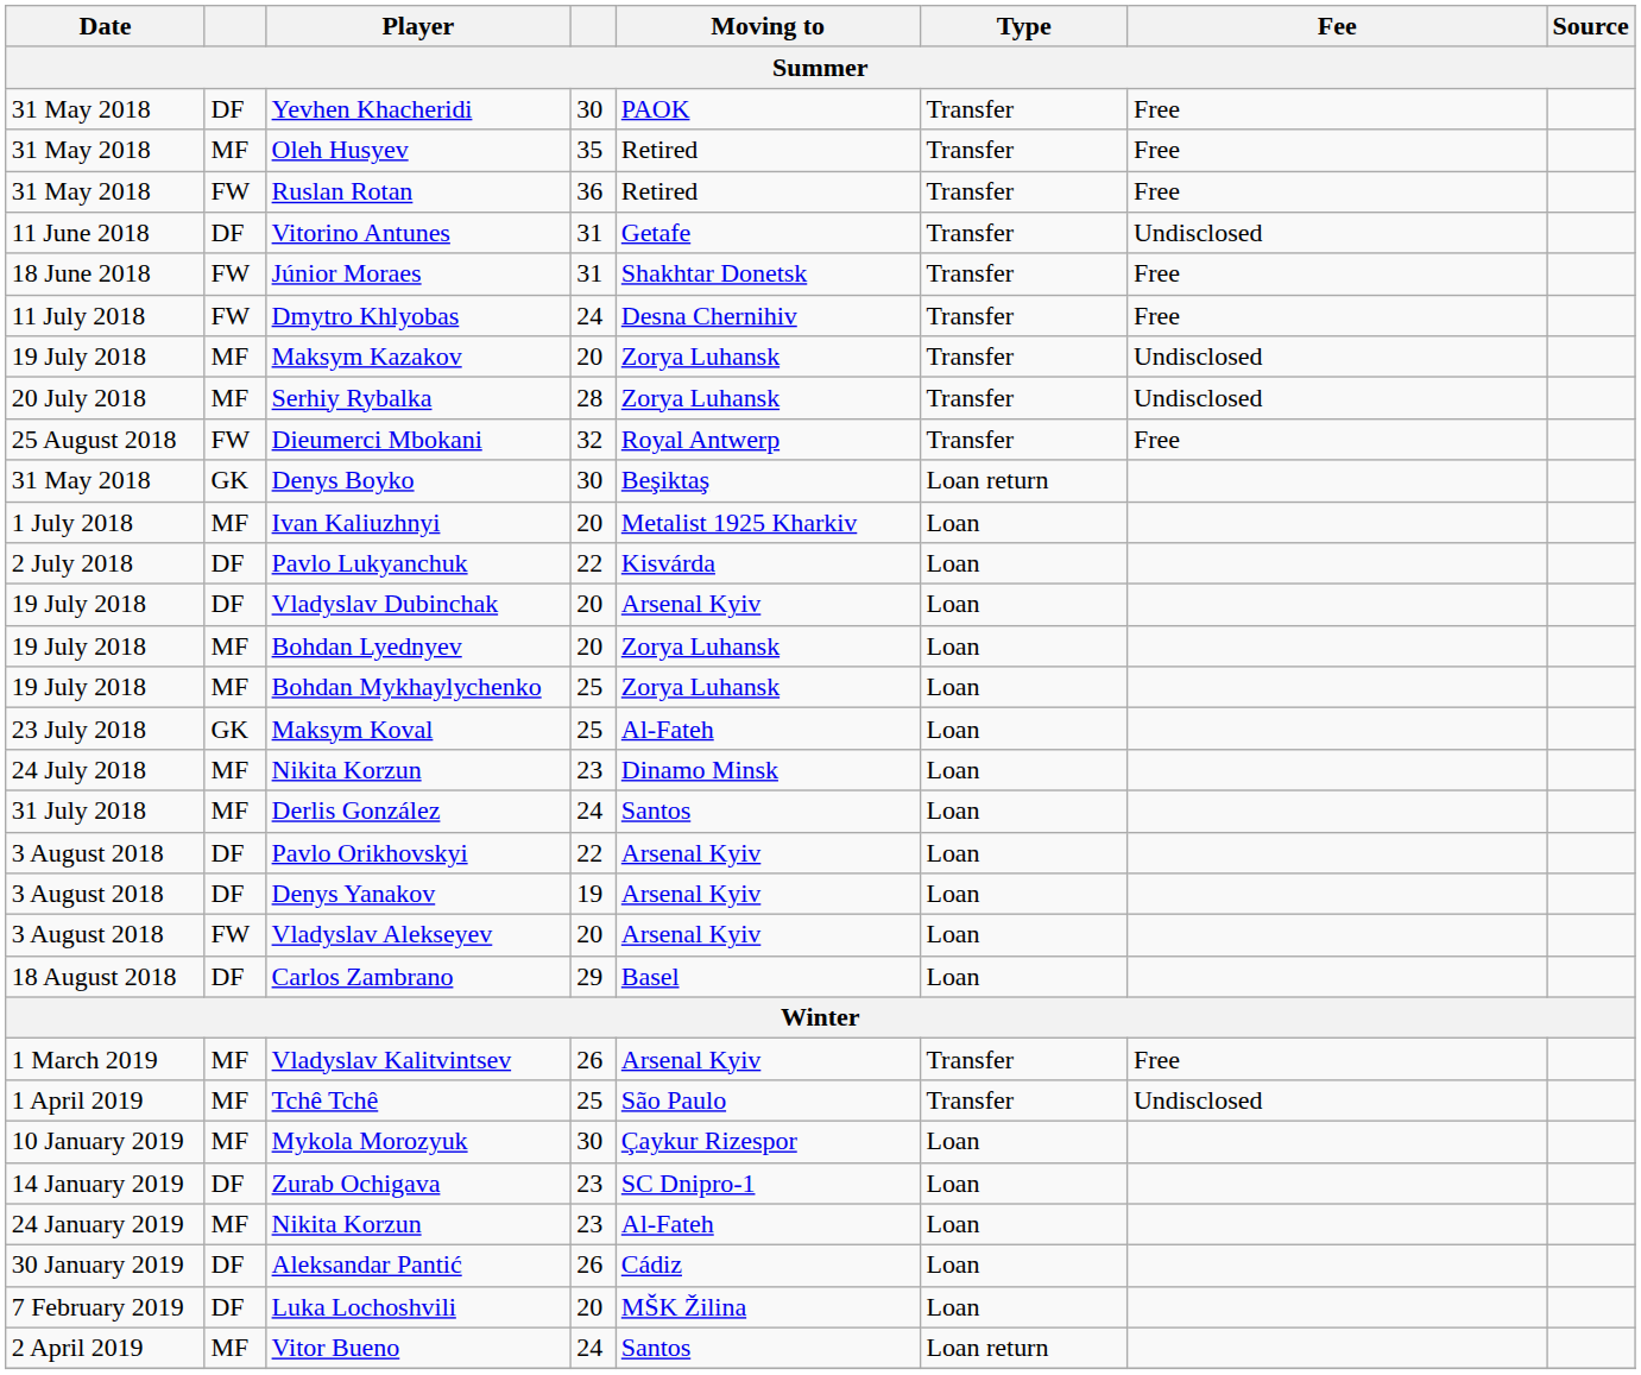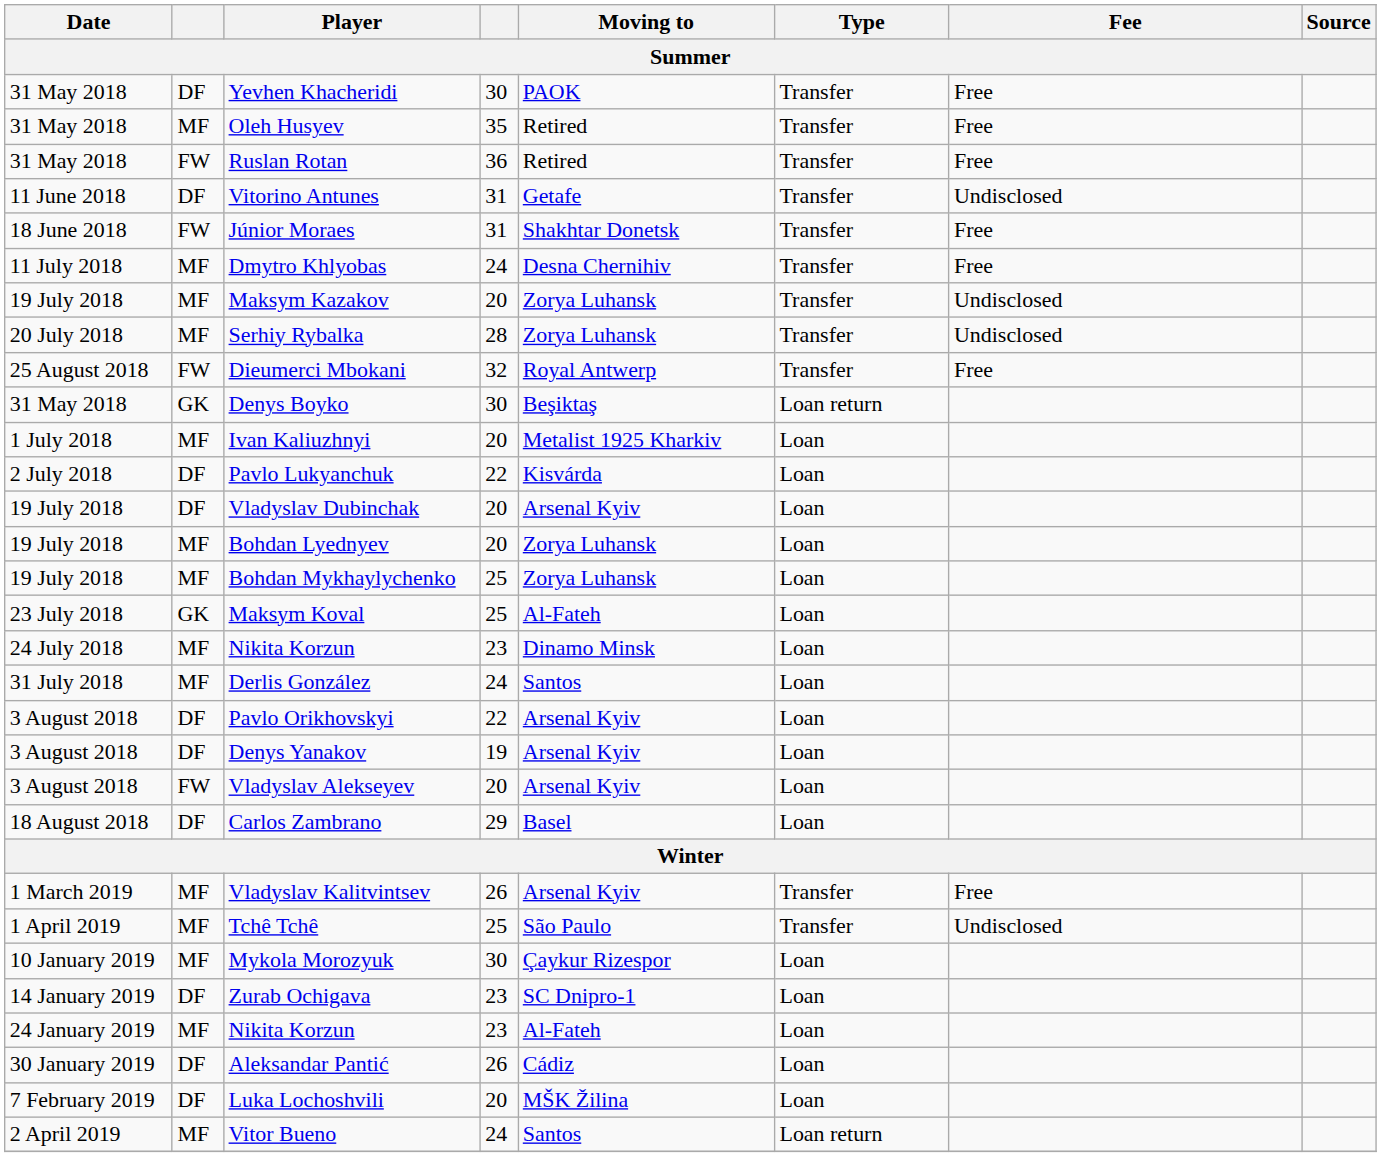Dmytro Khlyobas | column 2: FW -> MF
